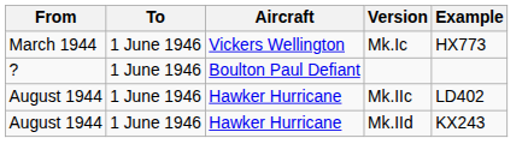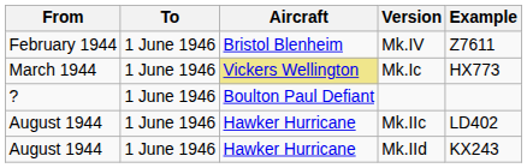+ row: February 1944 | 1 June 1946 | Bristol Blenheim | Mk.IV | Z7611
Mk.Ic | Aircraft: no background -> khaki background
